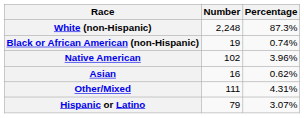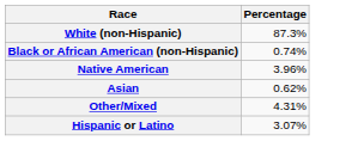- column: Number | 2,248 | 19 | 102 | 16 | 111 | 79
